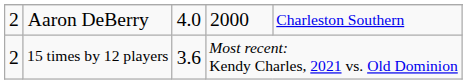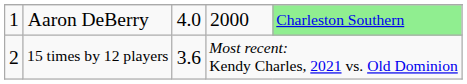Aaron DeBerry | column 1: 2 -> 1
Aaron DeBerry | column 5: no background -> lightgreen background
